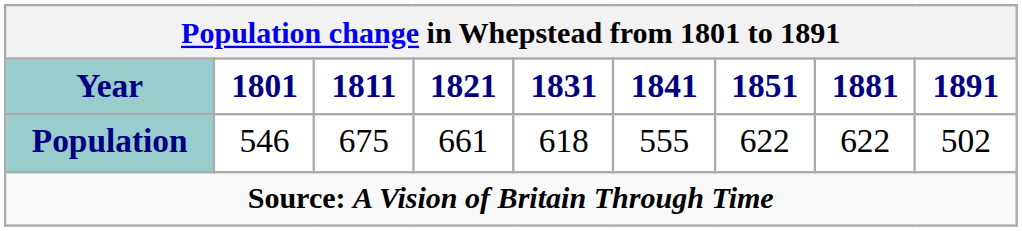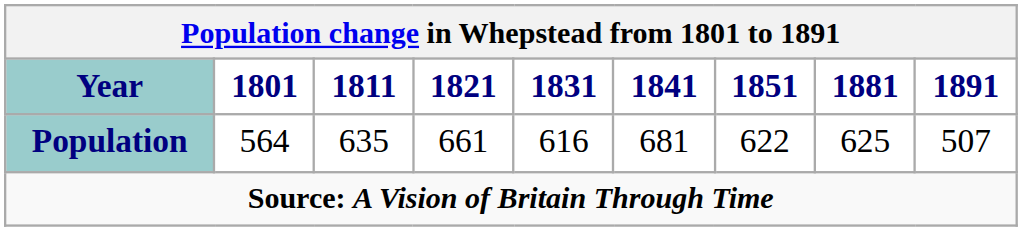Population | 1801: 546 -> 564
Population | 1811: 675 -> 635
Population | 1831: 618 -> 616
Population | 1841: 555 -> 681
Population | 1881: 622 -> 625
Population | 1891: 502 -> 507
